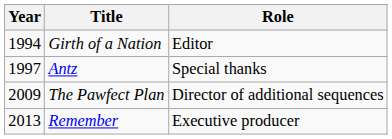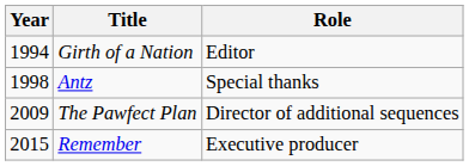Antz | Year: 1997 -> 1998
Remember | Year: 2013 -> 2015
